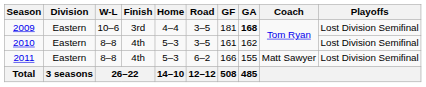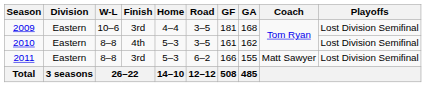2009 | GA: bold -> normal
2011 | Finish: 4th -> 3rd
